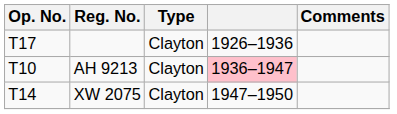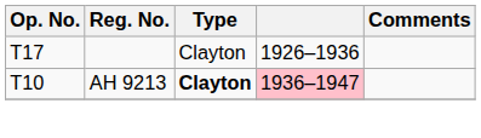AH 9213 | Type: normal -> bold
- row: T14 | XW 2075 | Clayton | 1947–1950
